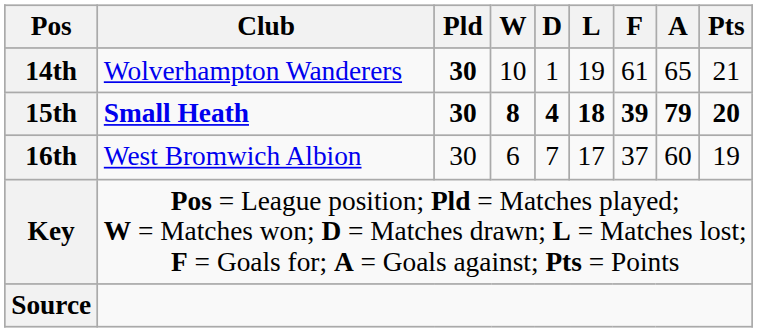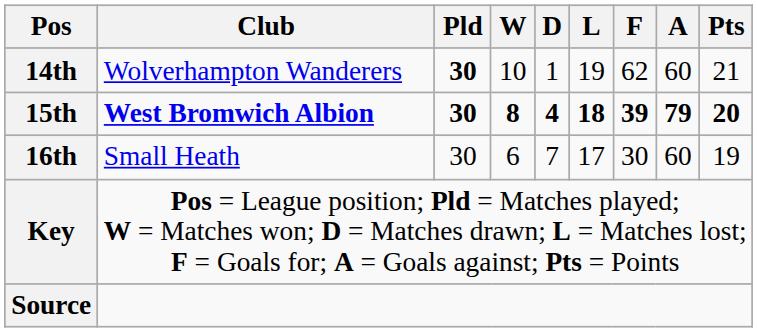14th | F: 61 -> 62
14th | A: 65 -> 60
15th | Club: Small Heath -> West Bromwich Albion
16th | Club: West Bromwich Albion -> Small Heath
16th | F: 37 -> 30
